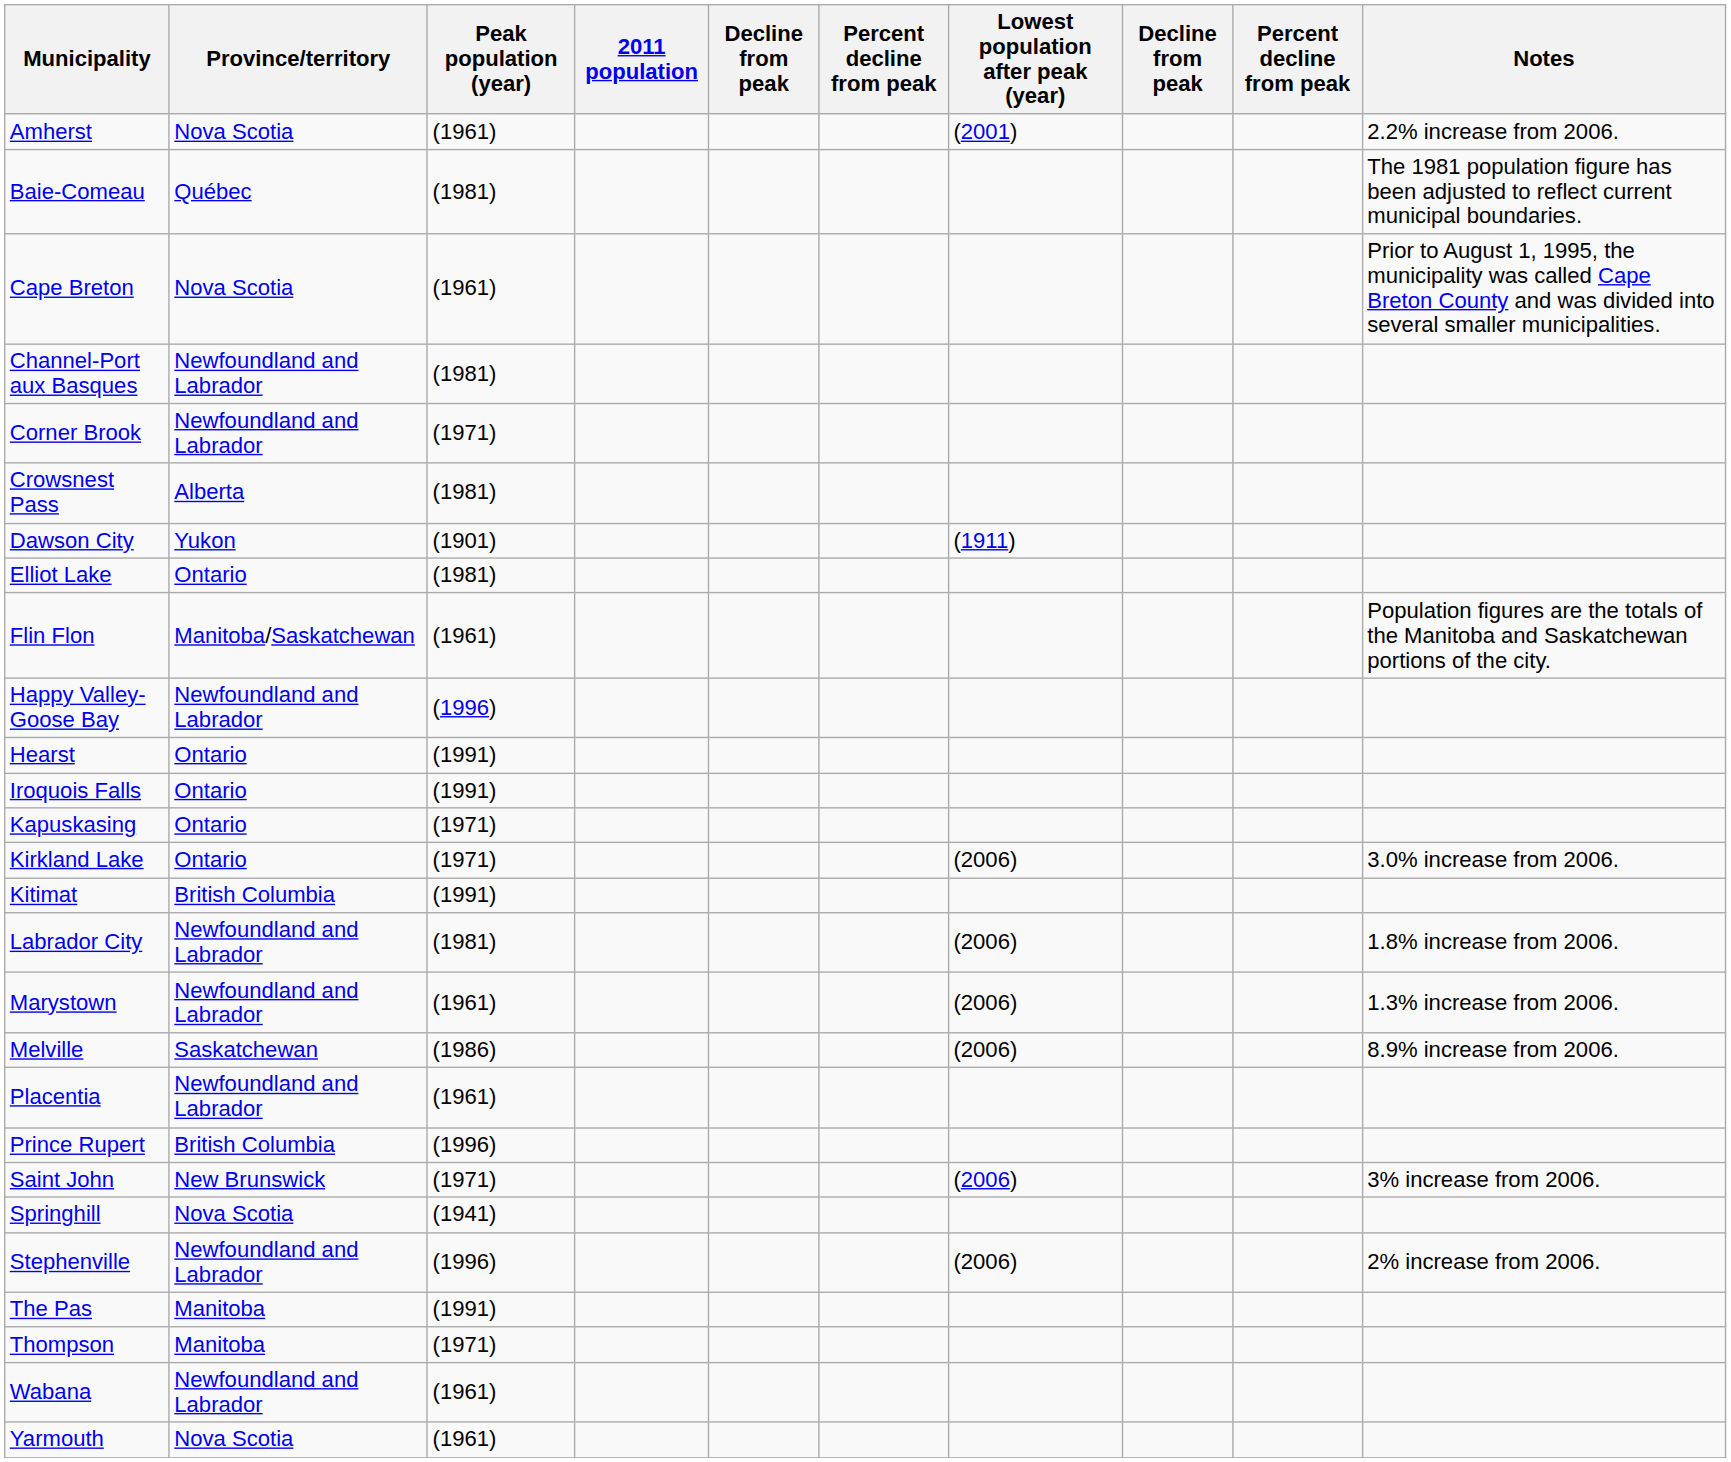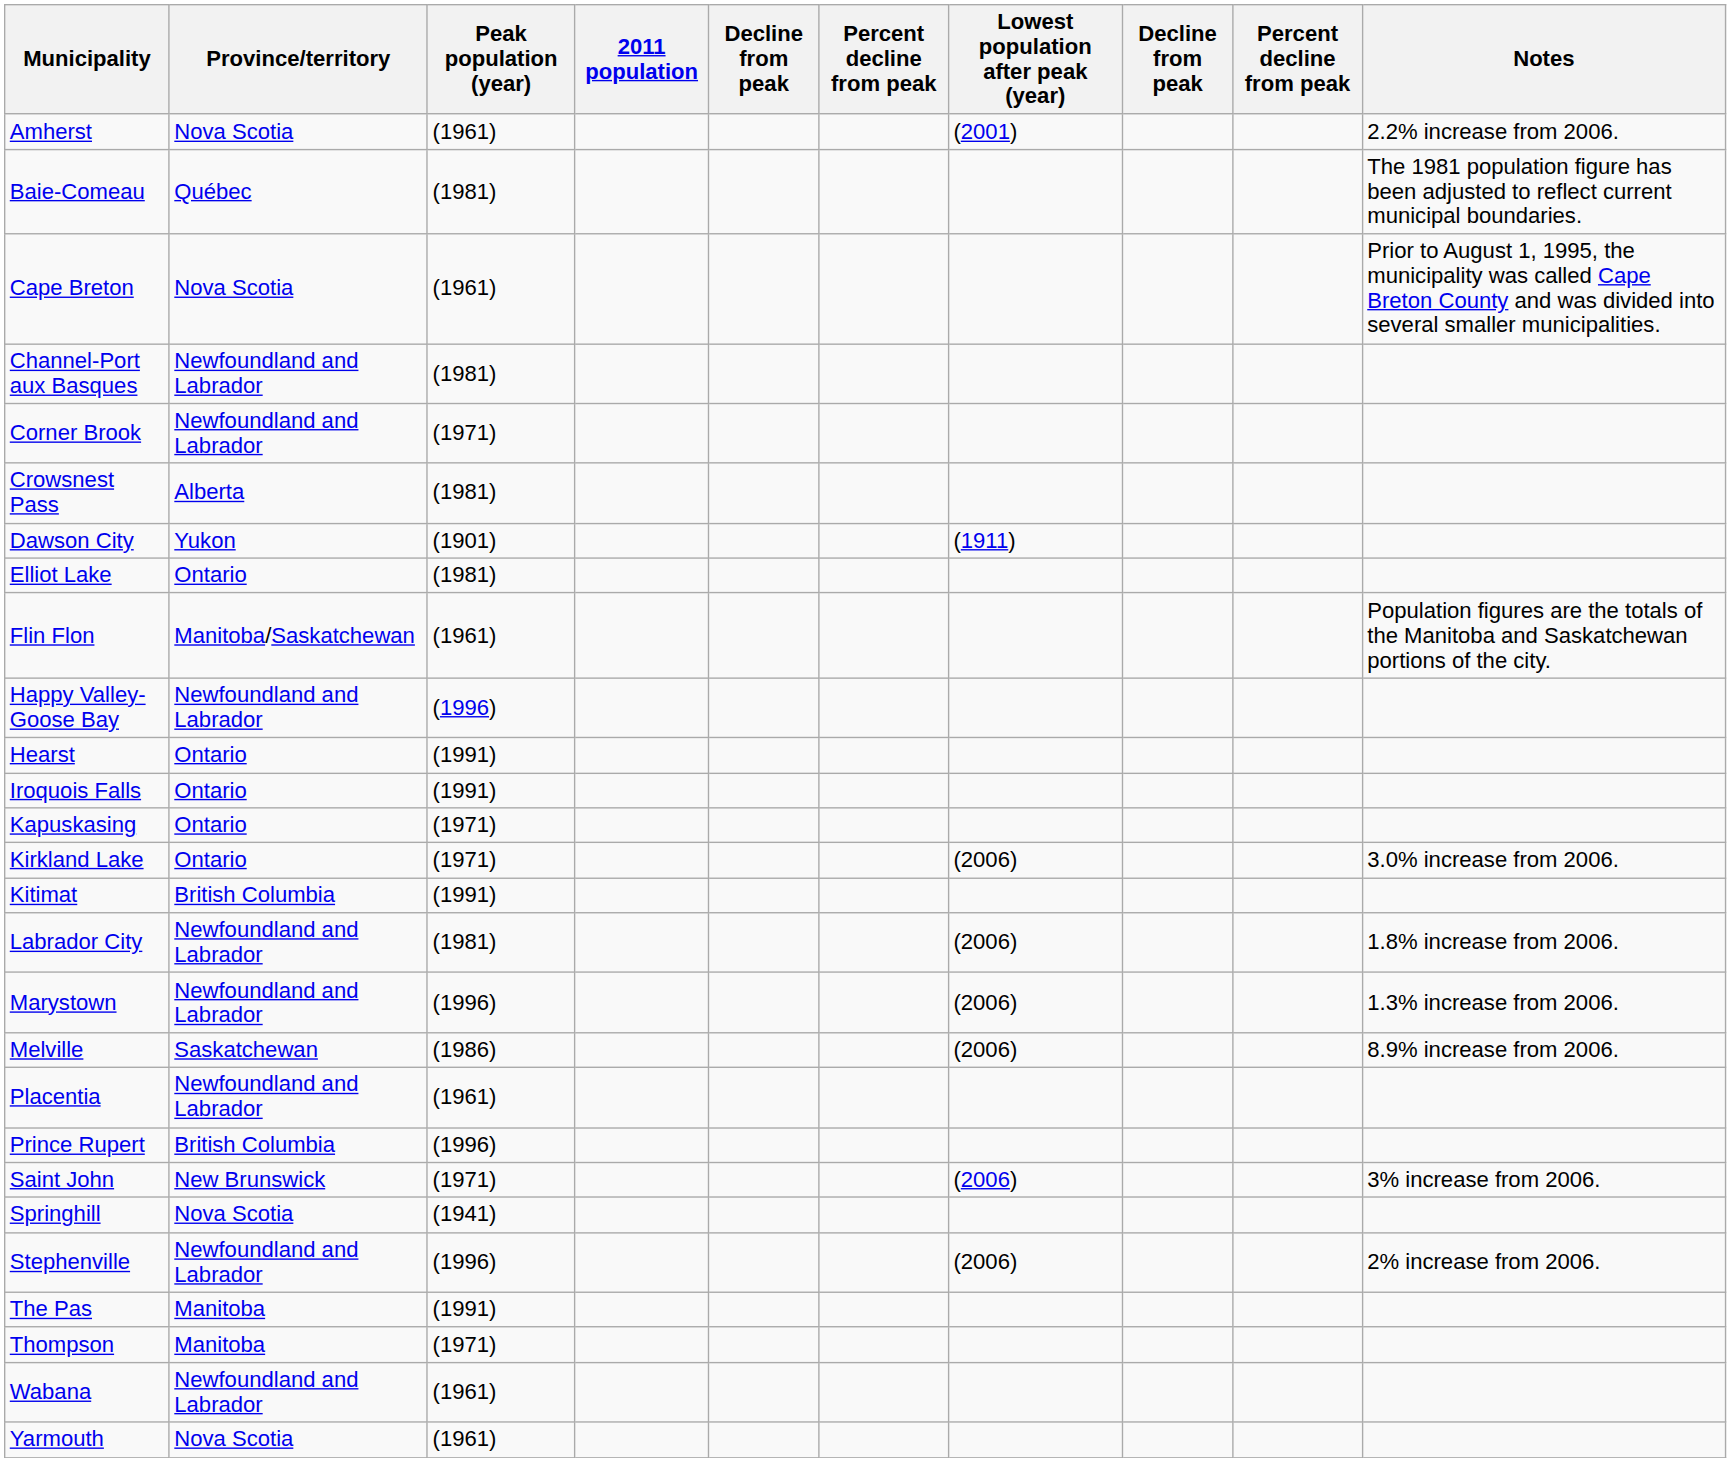Marystown | Peak population (year): (1961) -> (1996)
